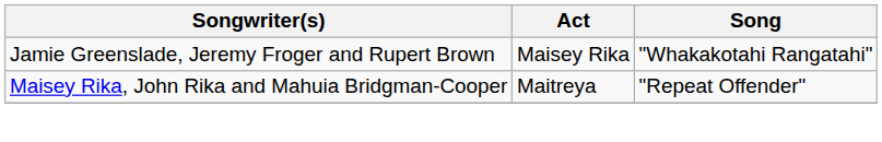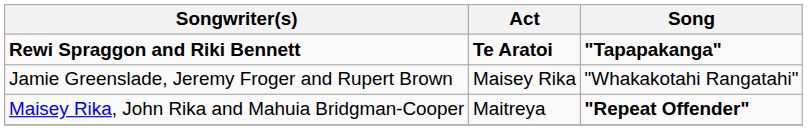+ row: Rewi Spraggon and Riki Bennett | Te Aratoi | "Tapapakanga"
Maisey Rika, John Rika and Mahuia Bridgman-Cooper | Song: normal -> bold
